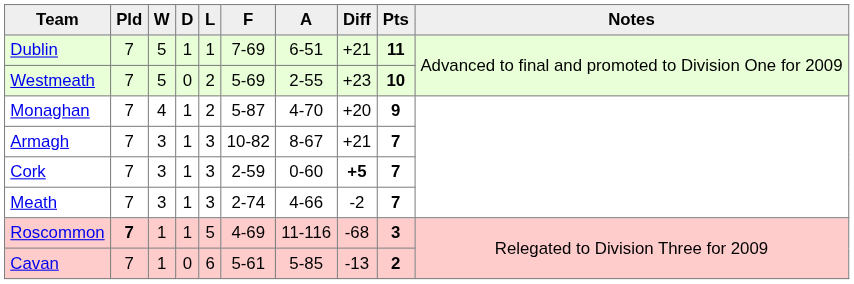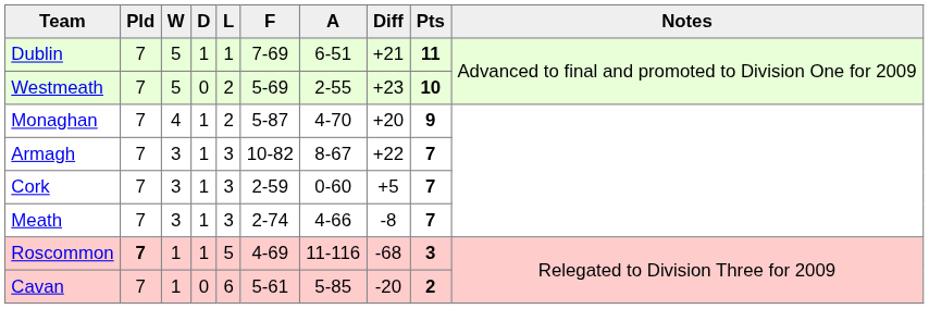Armagh | Diff: +21 -> +22
Cork | Diff: bold -> normal
Meath | Diff: -2 -> -8
Cavan | Diff: -13 -> -20
